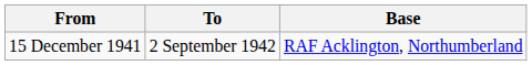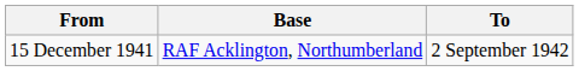columns swapped: To <-> Base
